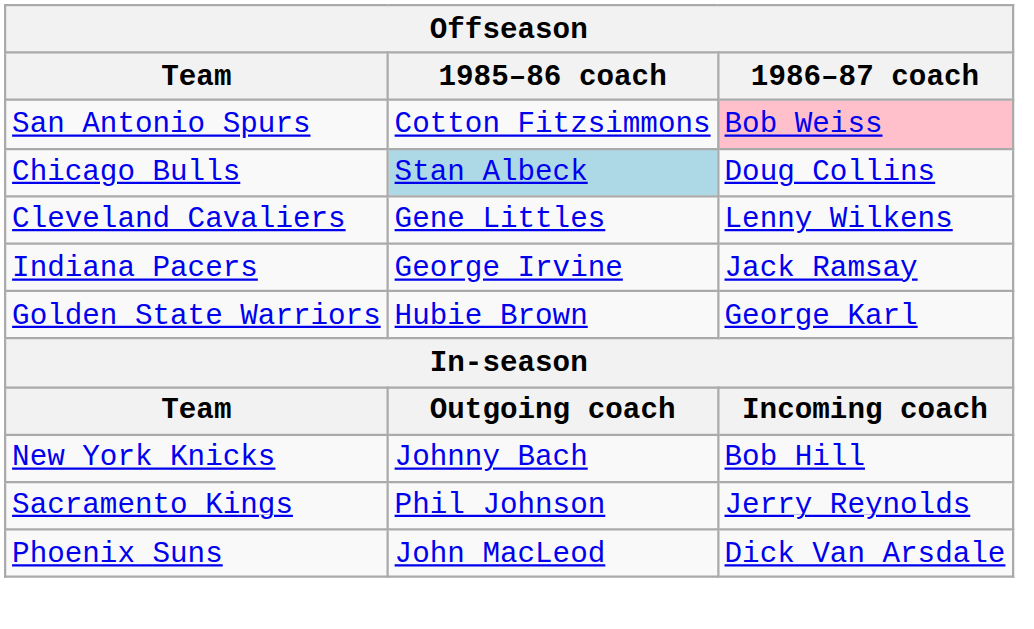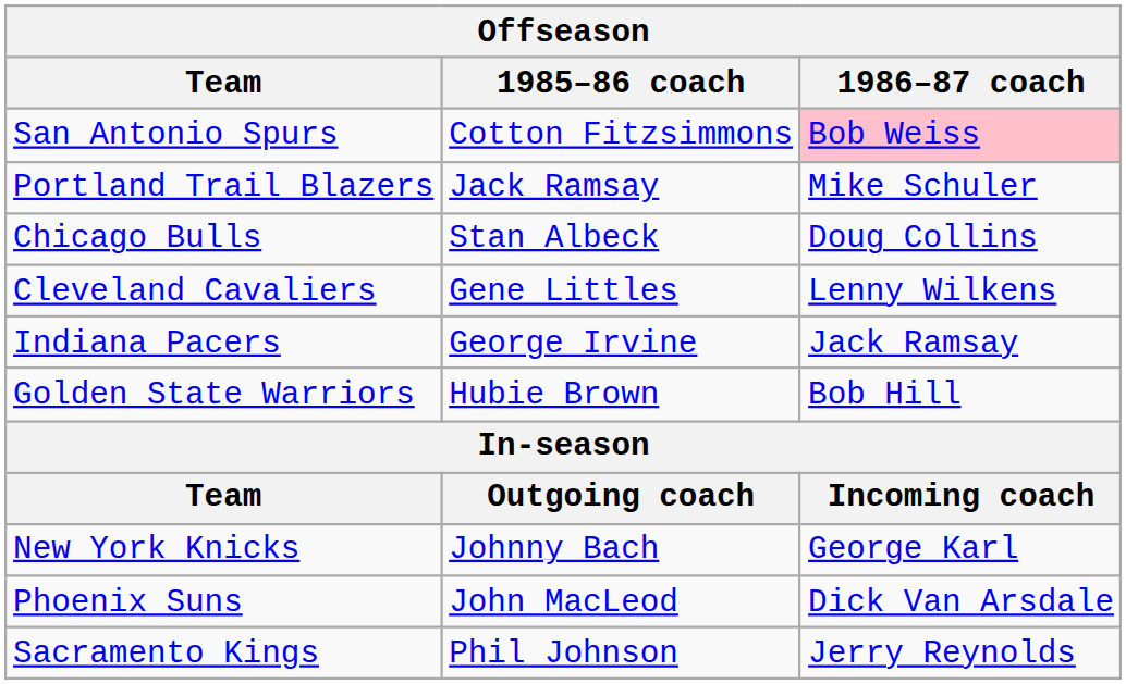+ row: Portland Trail Blazers | Jack Ramsay | Mike Schuler
Chicago Bulls | 1985–86 coach: lightblue background -> no background
Golden State Warriors | 1986–87 coach: George Karl -> Bob Hill
New York Knicks | 1986–87 coach: Bob Hill -> George Karl
rows swapped: Phoenix Suns <-> Sacramento Kings
